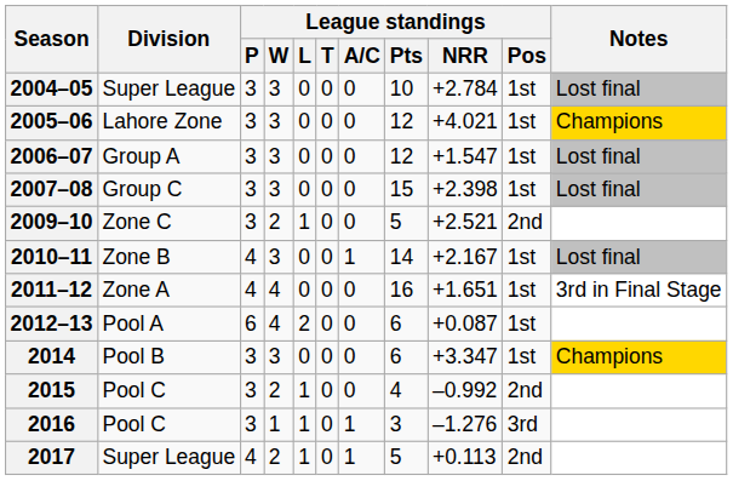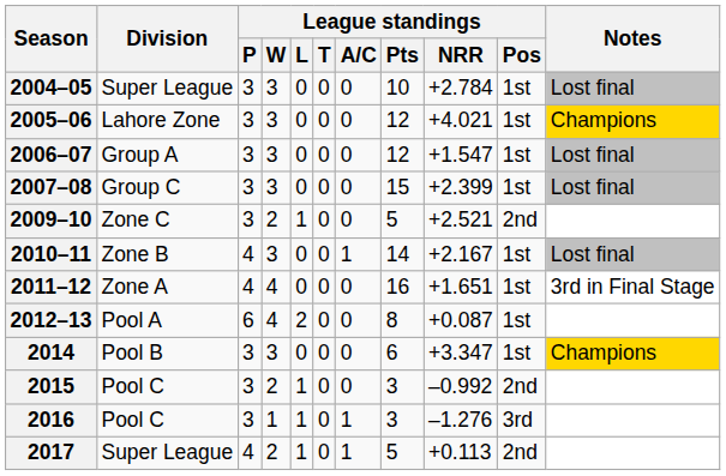2007–08 | League standings / NRR: +2.398 -> +2.399
2012–13 | League standings / Pts: 6 -> 8
2015 | League standings / Pts: 4 -> 3
